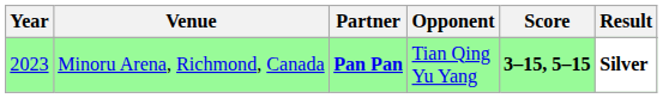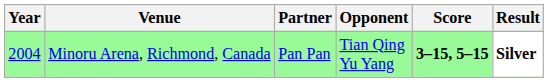Minoru Arena, Richmond, Canada | Year: 2023 -> 2004
Minoru Arena, Richmond, Canada | Partner: bold -> normal
